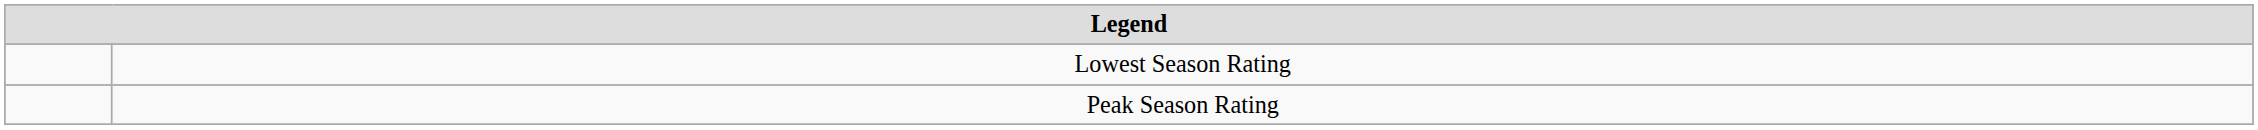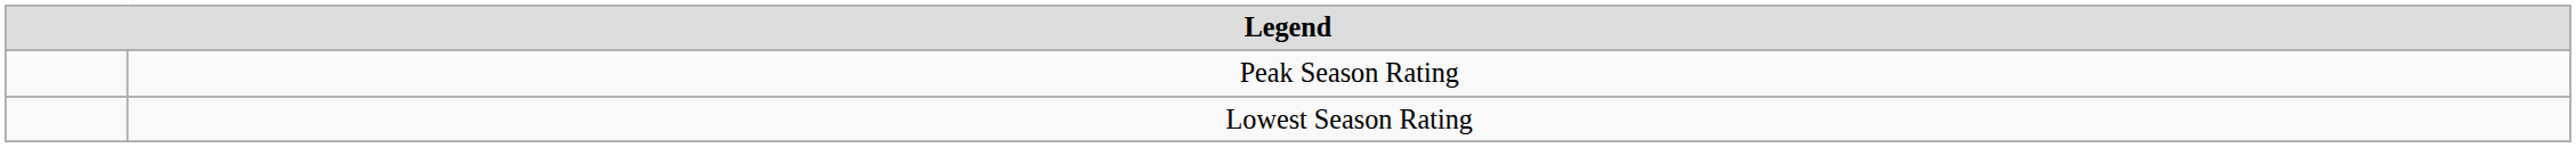rows swapped: Peak Season Rating <-> Lowest Season Rating
